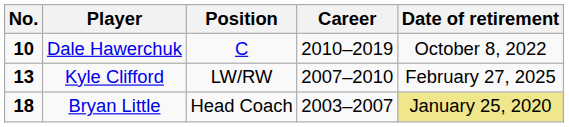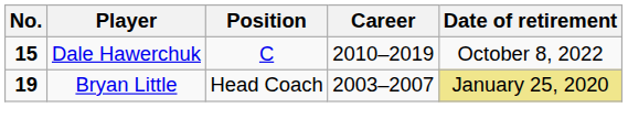Dale Hawerchuk | No.: 10 -> 15
- row: 13 | Kyle Clifford | LW/RW | 2007–2010 | February 27, 2025
Bryan Little | No.: 18 -> 19
